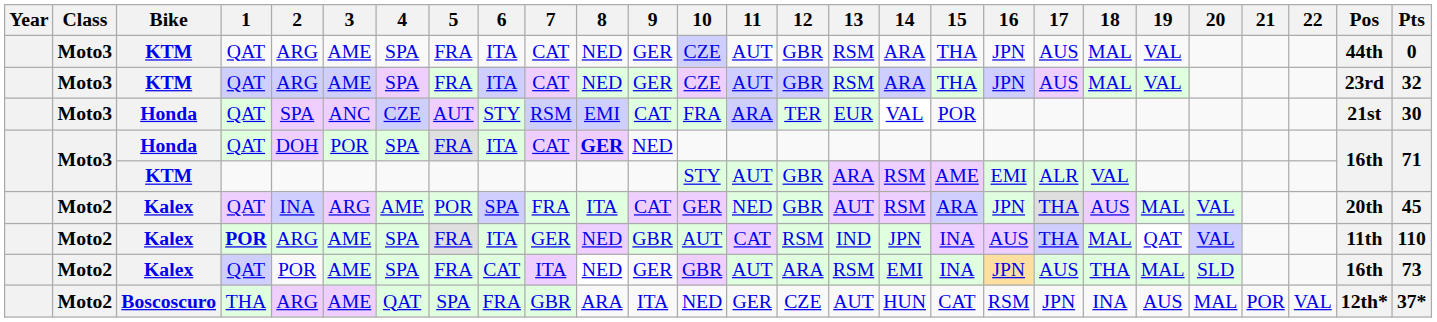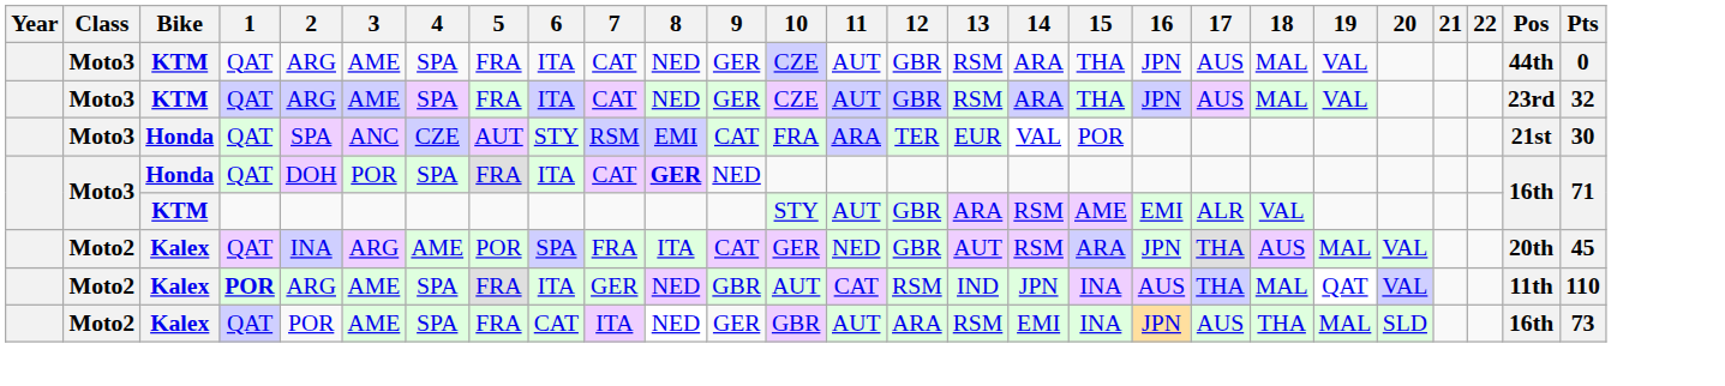- row: Moto2 | Boscoscuro | THA | ARG | AME | QAT | SPA | FRA | GBR | ARA | ITA | NED | GER | CZE | AUT | HUN | CAT | RSM | JPN | INA | AUS | MAL | POR | VAL | 12th* | 37*
